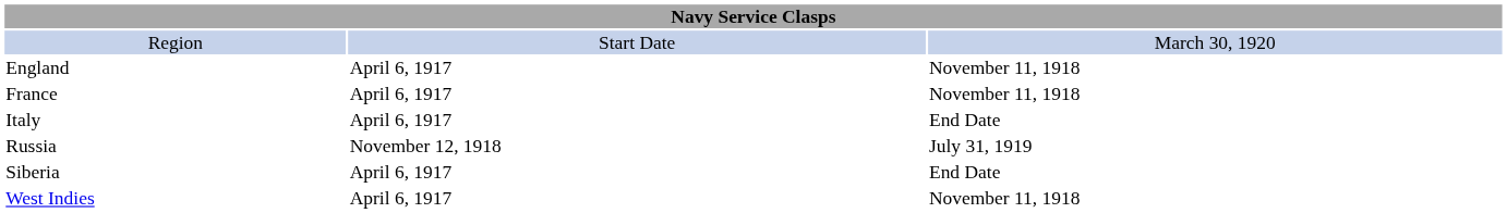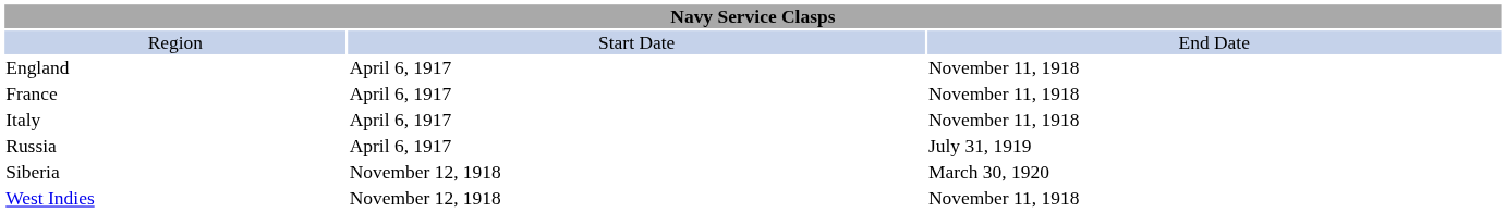Region | column 3: March 30, 1920 -> End Date
Italy | column 3: End Date -> November 11, 1918
Russia | column 2: November 12, 1918 -> April 6, 1917
Siberia | column 2: April 6, 1917 -> November 12, 1918
Siberia | column 3: End Date -> March 30, 1920
West Indies | column 2: April 6, 1917 -> November 12, 1918
